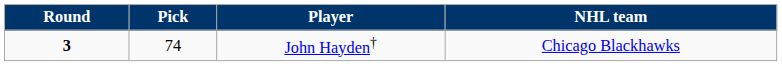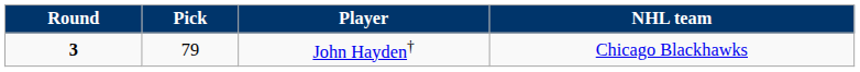John Hayden† | Pick: 74 -> 79
